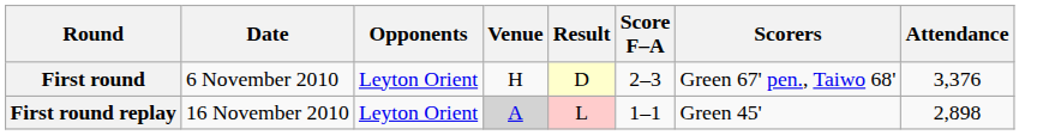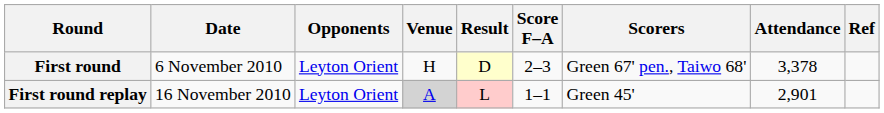+ column: Ref
First round | Attendance: 3,376 -> 3,378
First round replay | Attendance: 2,898 -> 2,901
